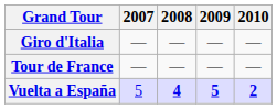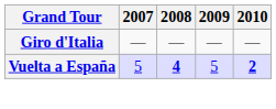- row: Tour de France | — | — | — | —
Vuelta a España | 2009: bold -> normal
